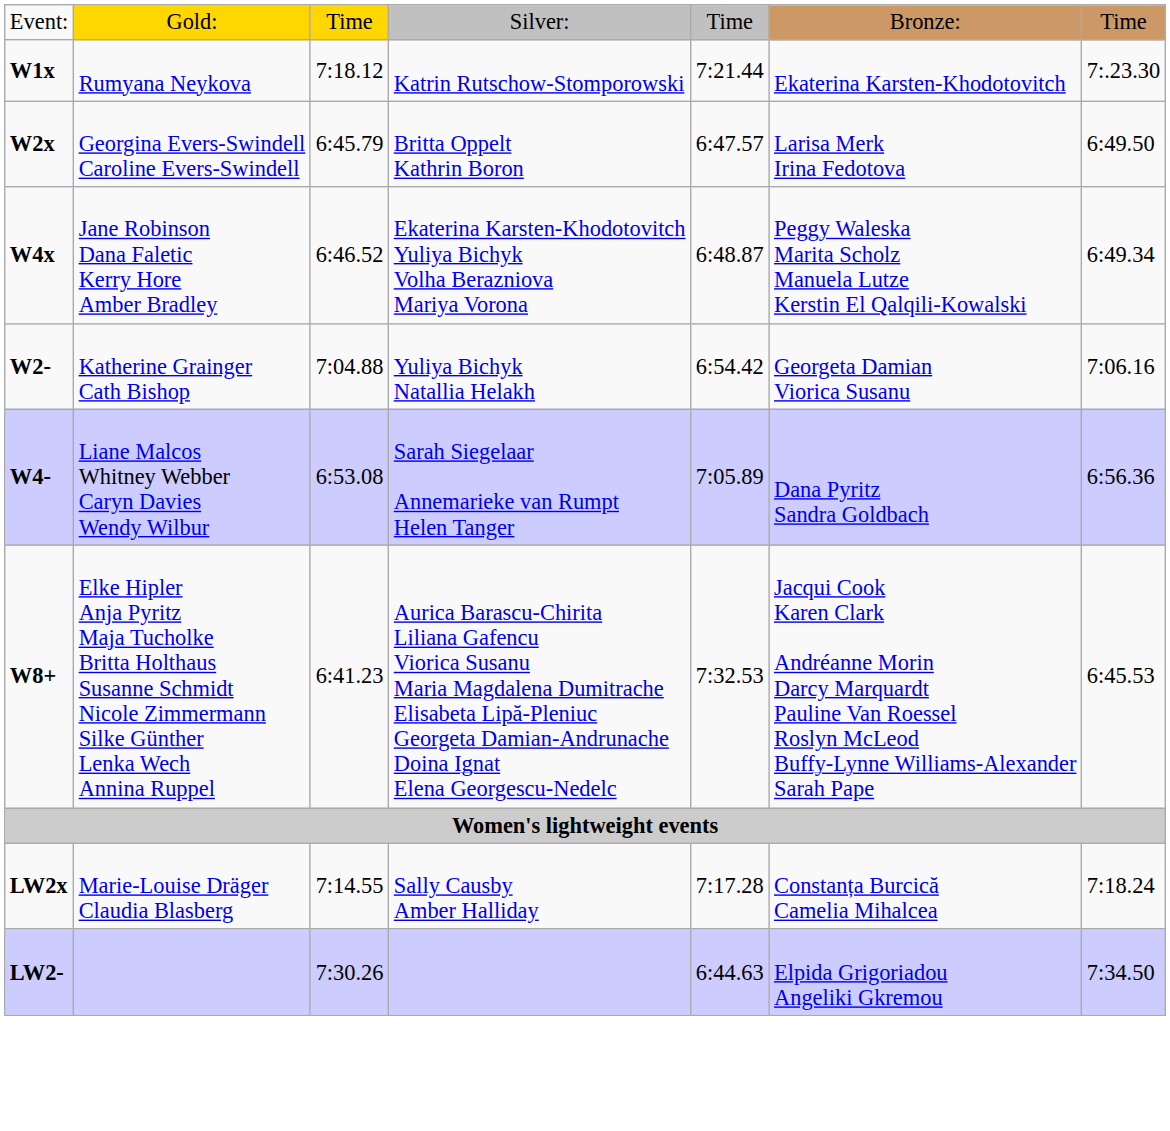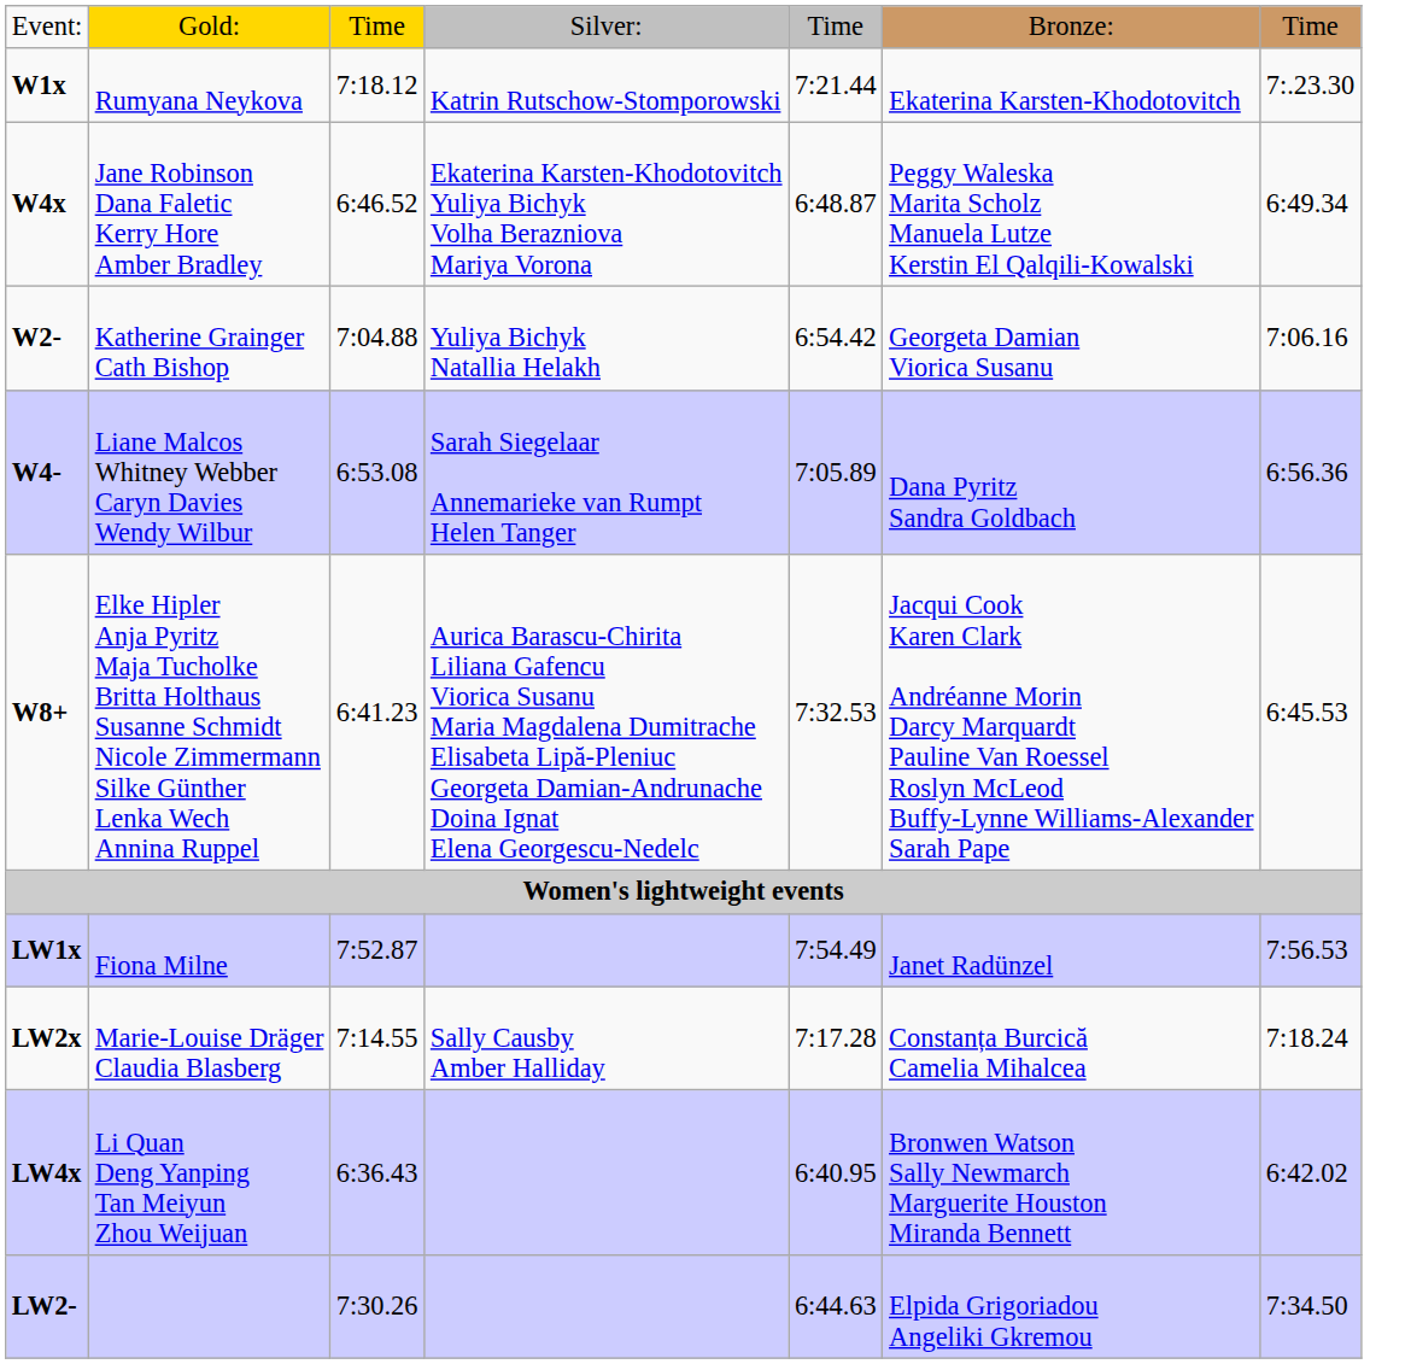- row: W2x | Georgina Evers-Swindell Caroline Evers-Swindell | 6:45.79 | Britta Oppelt Kathrin Boron | 6:47.57 | Larisa Merk Irina Fedotova | 6:49.50
+ row: LW1x | Fiona Milne | 7:52.87 | 7:54.49 | Janet Radünzel | 7:56.53
+ row: LW4x | Li Quan Deng Yanping Tan Meiyun Zhou Weijuan | 6:36.43 | 6:40.95 | Bronwen Watson Sally Newmarch Marguerite Houston Miranda Bennett | 6:42.02
